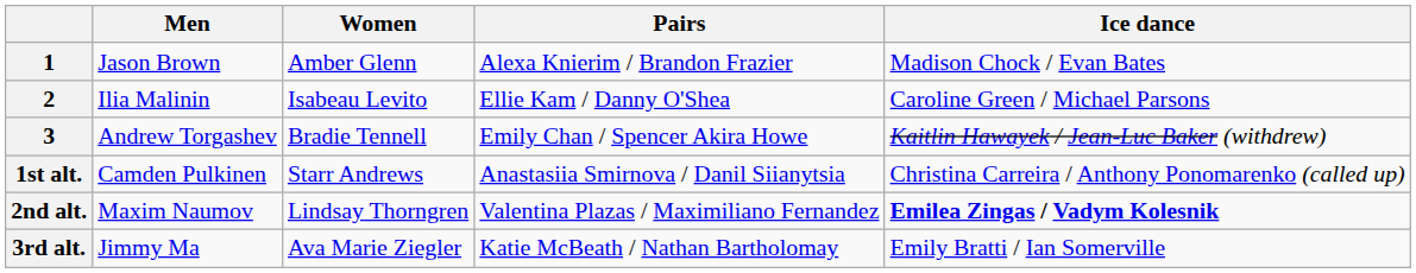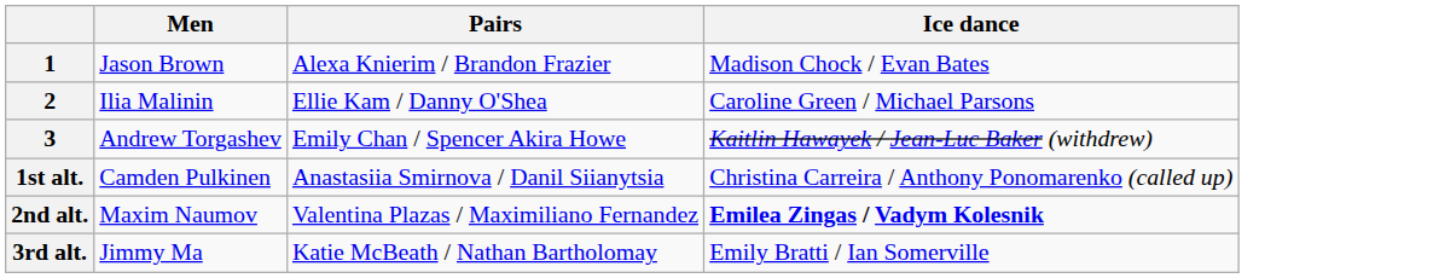- column: Women | Amber Glenn | Isabeau Levito | Bradie Tennell | Starr Andrews | Lindsay Thorngren | Ava Marie Ziegler
